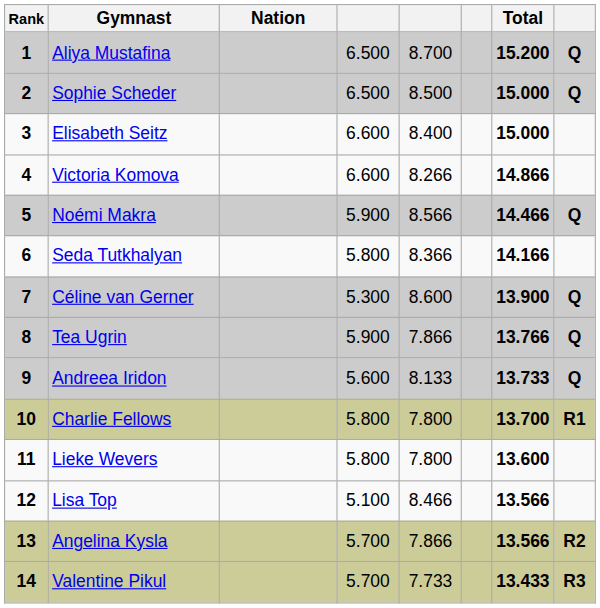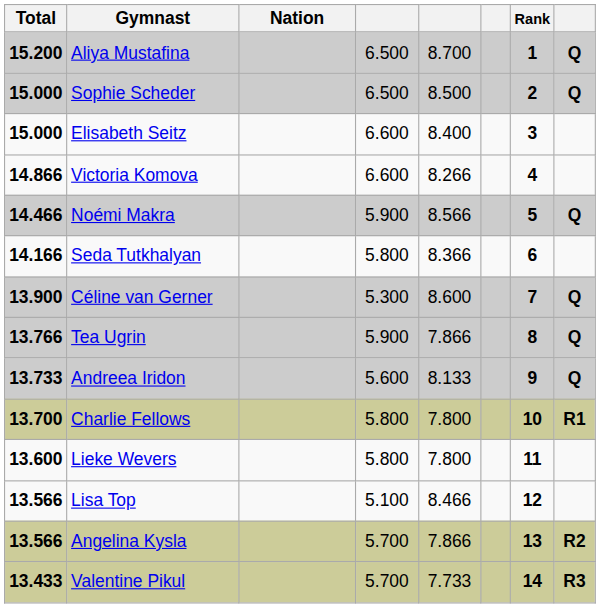columns swapped: Rank <-> Total
